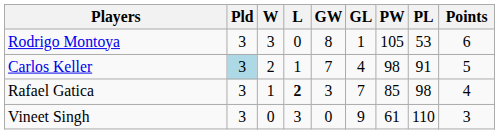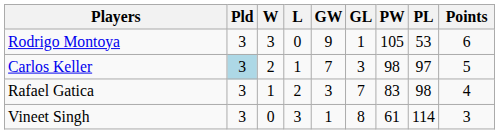Rodrigo Montoya | GW: 8 -> 9
Carlos Keller | GL: 4 -> 3
Carlos Keller | PL: 91 -> 97
Rafael Gatica | L: bold -> normal
Rafael Gatica | PW: 85 -> 83
Vineet Singh | GW: 0 -> 1
Vineet Singh | GL: 9 -> 8
Vineet Singh | PL: 110 -> 114
